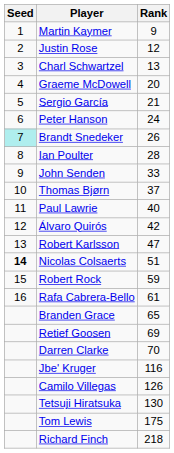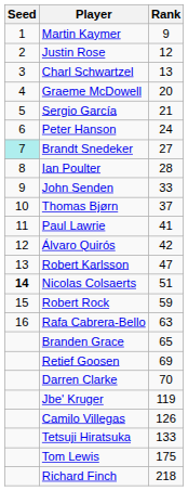Brandt Snedeker | Rank: 26 -> 27
Paul Lawrie | Rank: 40 -> 41
Rafa Cabrera-Bello | Rank: 61 -> 63
Jbe' Kruger | Rank: 116 -> 119
Tetsuji Hiratsuka | Rank: 130 -> 133
